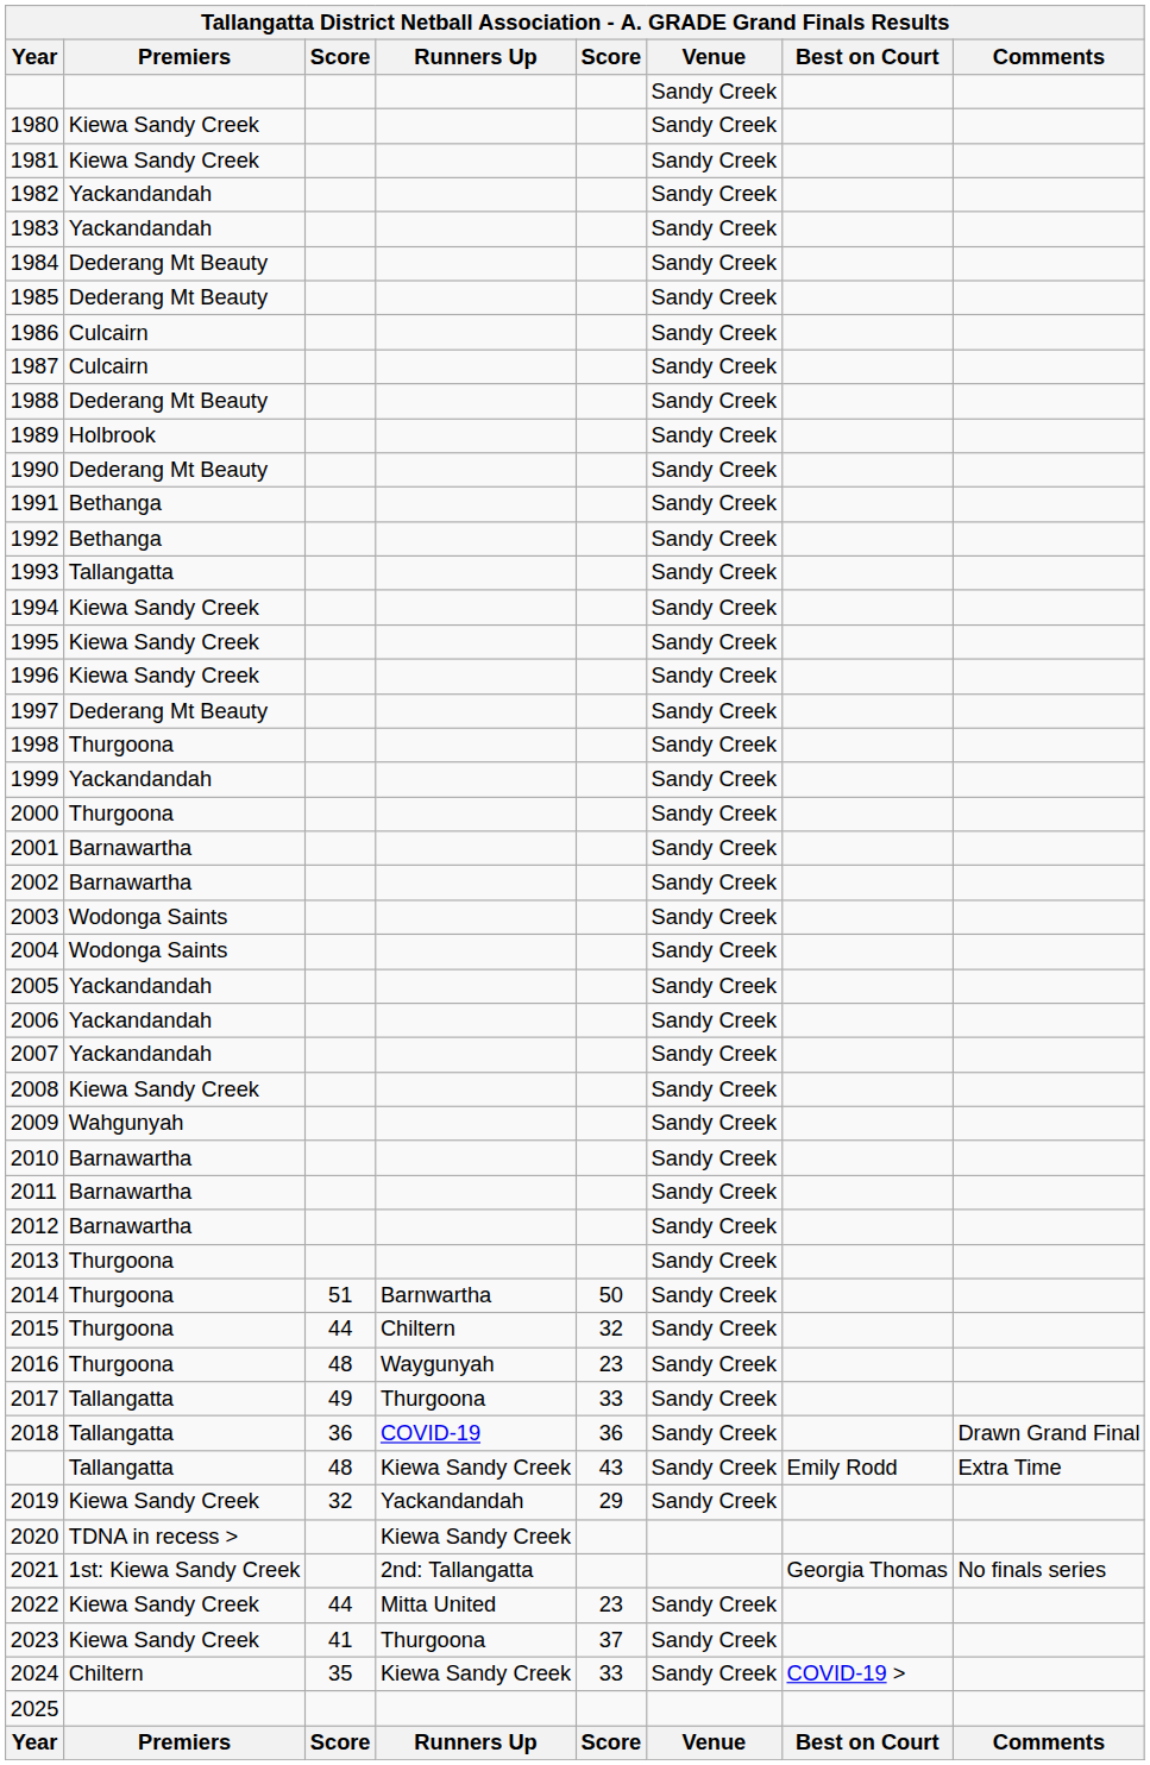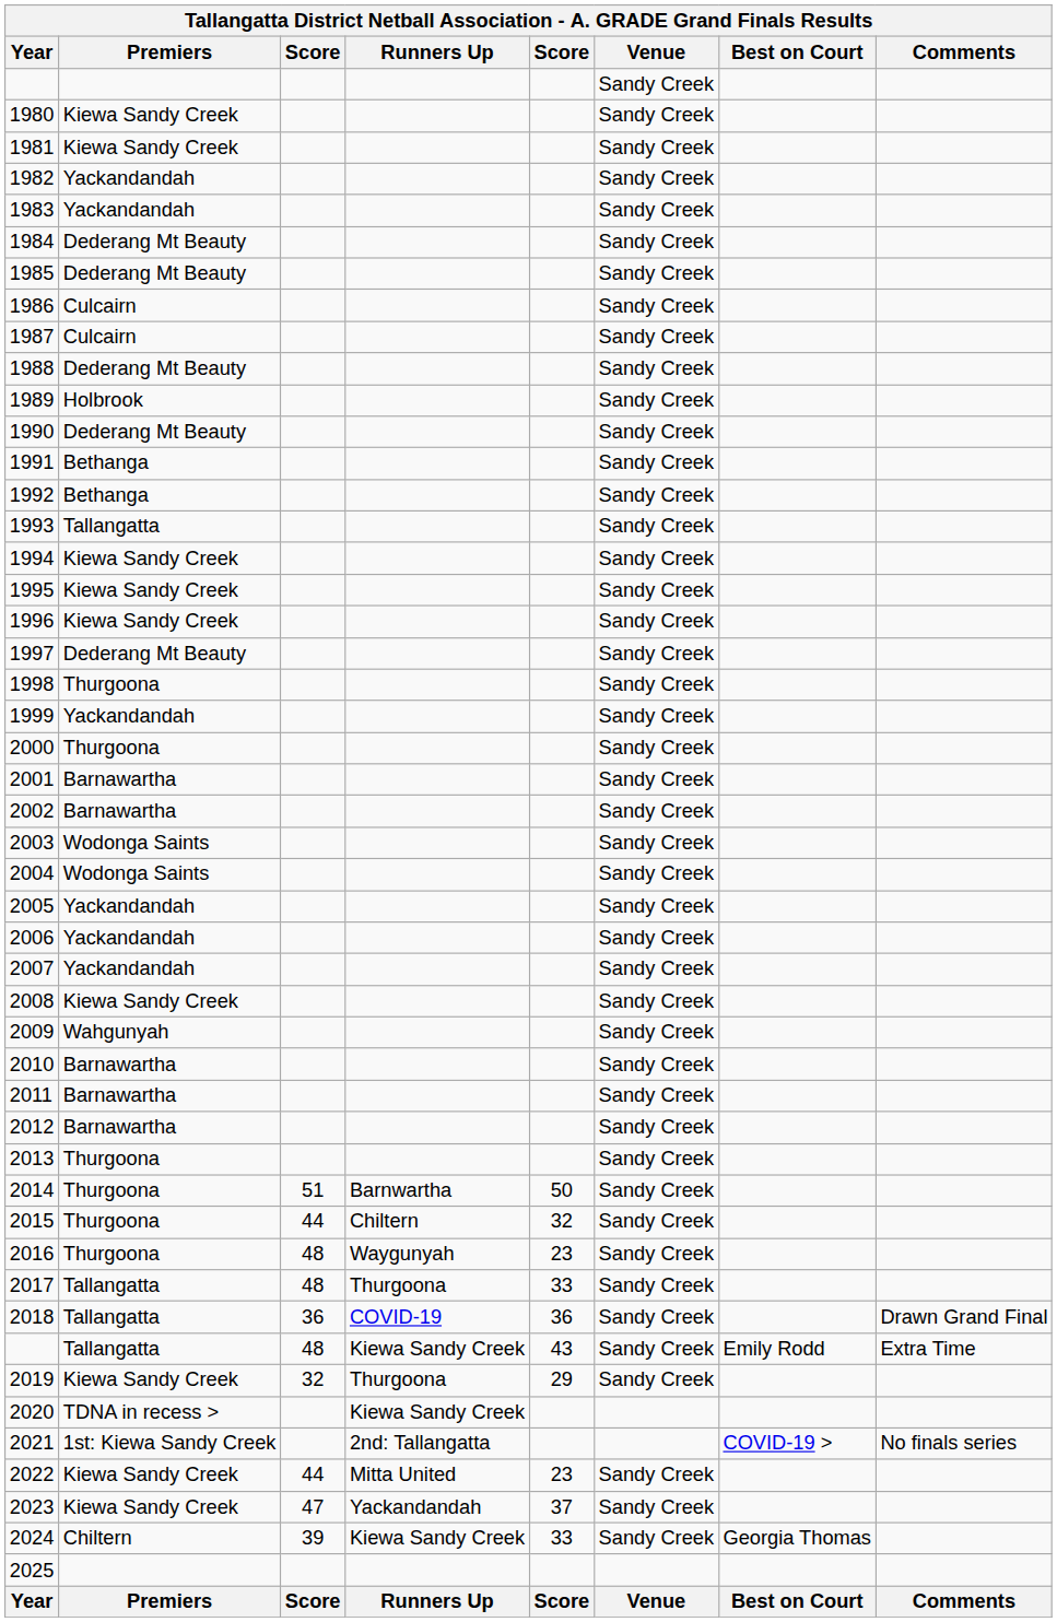2017 | column 3: 49 -> 48
2019 | Runners Up: Yackandandah -> Thurgoona
2021 | Best on Court: Georgia Thomas -> COVID-19 >
2023 | column 3: 41 -> 47
2023 | Runners Up: Thurgoona -> Yackandandah
2024 | column 3: 35 -> 39
2024 | Best on Court: COVID-19 > -> Georgia Thomas
